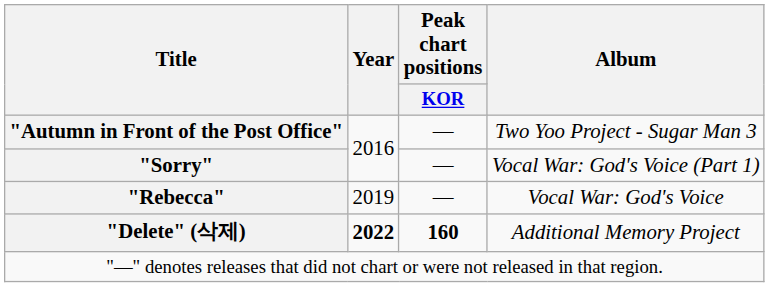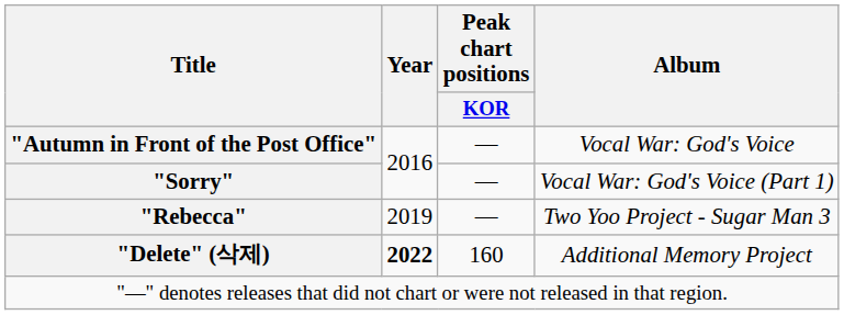"Autumn in Front of the Post Office" | Album: Two Yoo Project - Sugar Man 3 -> Vocal War: God's Voice
"Rebecca" | Album: Vocal War: God's Voice -> Two Yoo Project - Sugar Man 3
"Delete" (삭제) | Peak chart positions / KOR: bold -> normal
